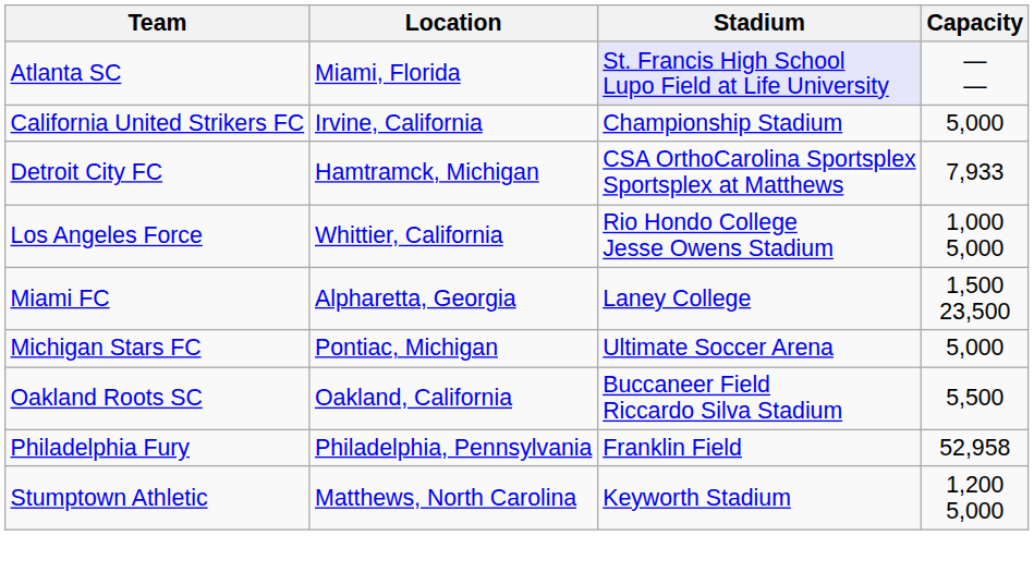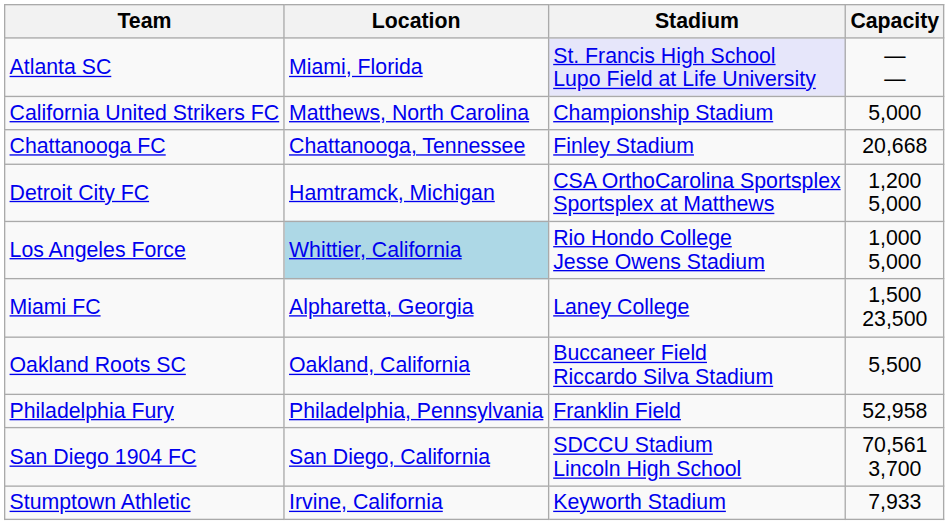California United Strikers FC | Location: Irvine, California -> Matthews, North Carolina
+ row: Chattanooga FC | Chattanooga, Tennessee | Finley Stadium | 20,668
Detroit City FC | Capacity: 7,933 -> 1,200 5,000
Los Angeles Force | Location: no background -> lightblue background
- row: Michigan Stars FC | Pontiac, Michigan | Ultimate Soccer Arena | 5,000
+ row: San Diego 1904 FC | San Diego, California | SDCCU Stadium Lincoln High School | 70,561 3,700
Stumptown Athletic | Location: Matthews, North Carolina -> Irvine, California
Stumptown Athletic | Capacity: 1,200 5,000 -> 7,933
